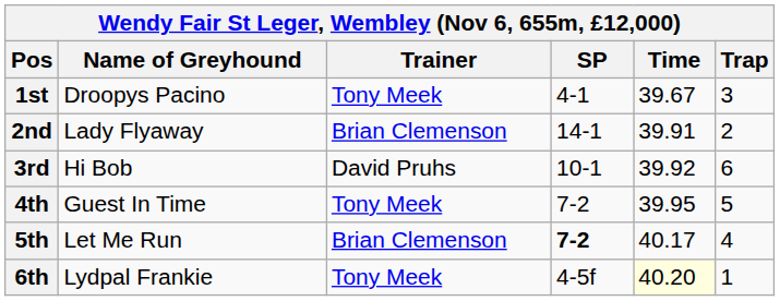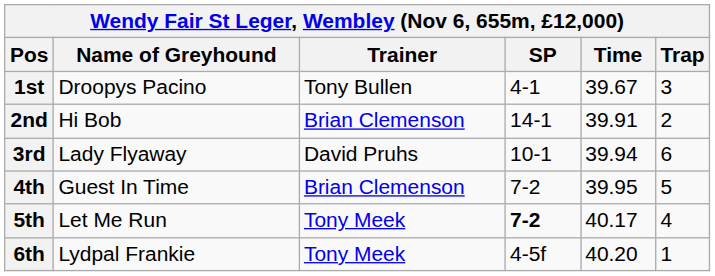1st | Trainer: Tony Meek -> Tony Bullen
2nd | Name of Greyhound: Lady Flyaway -> Hi Bob
3rd | Name of Greyhound: Hi Bob -> Lady Flyaway
3rd | Time: 39.92 -> 39.94
4th | Trainer: Tony Meek -> Brian Clemenson
5th | Trainer: Brian Clemenson -> Tony Meek
6th | Time: lightyellow background -> no background
